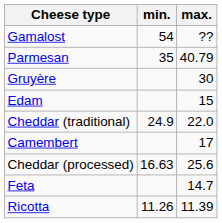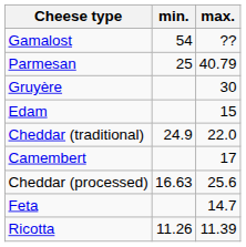Parmesan | min.: 35 -> 25
